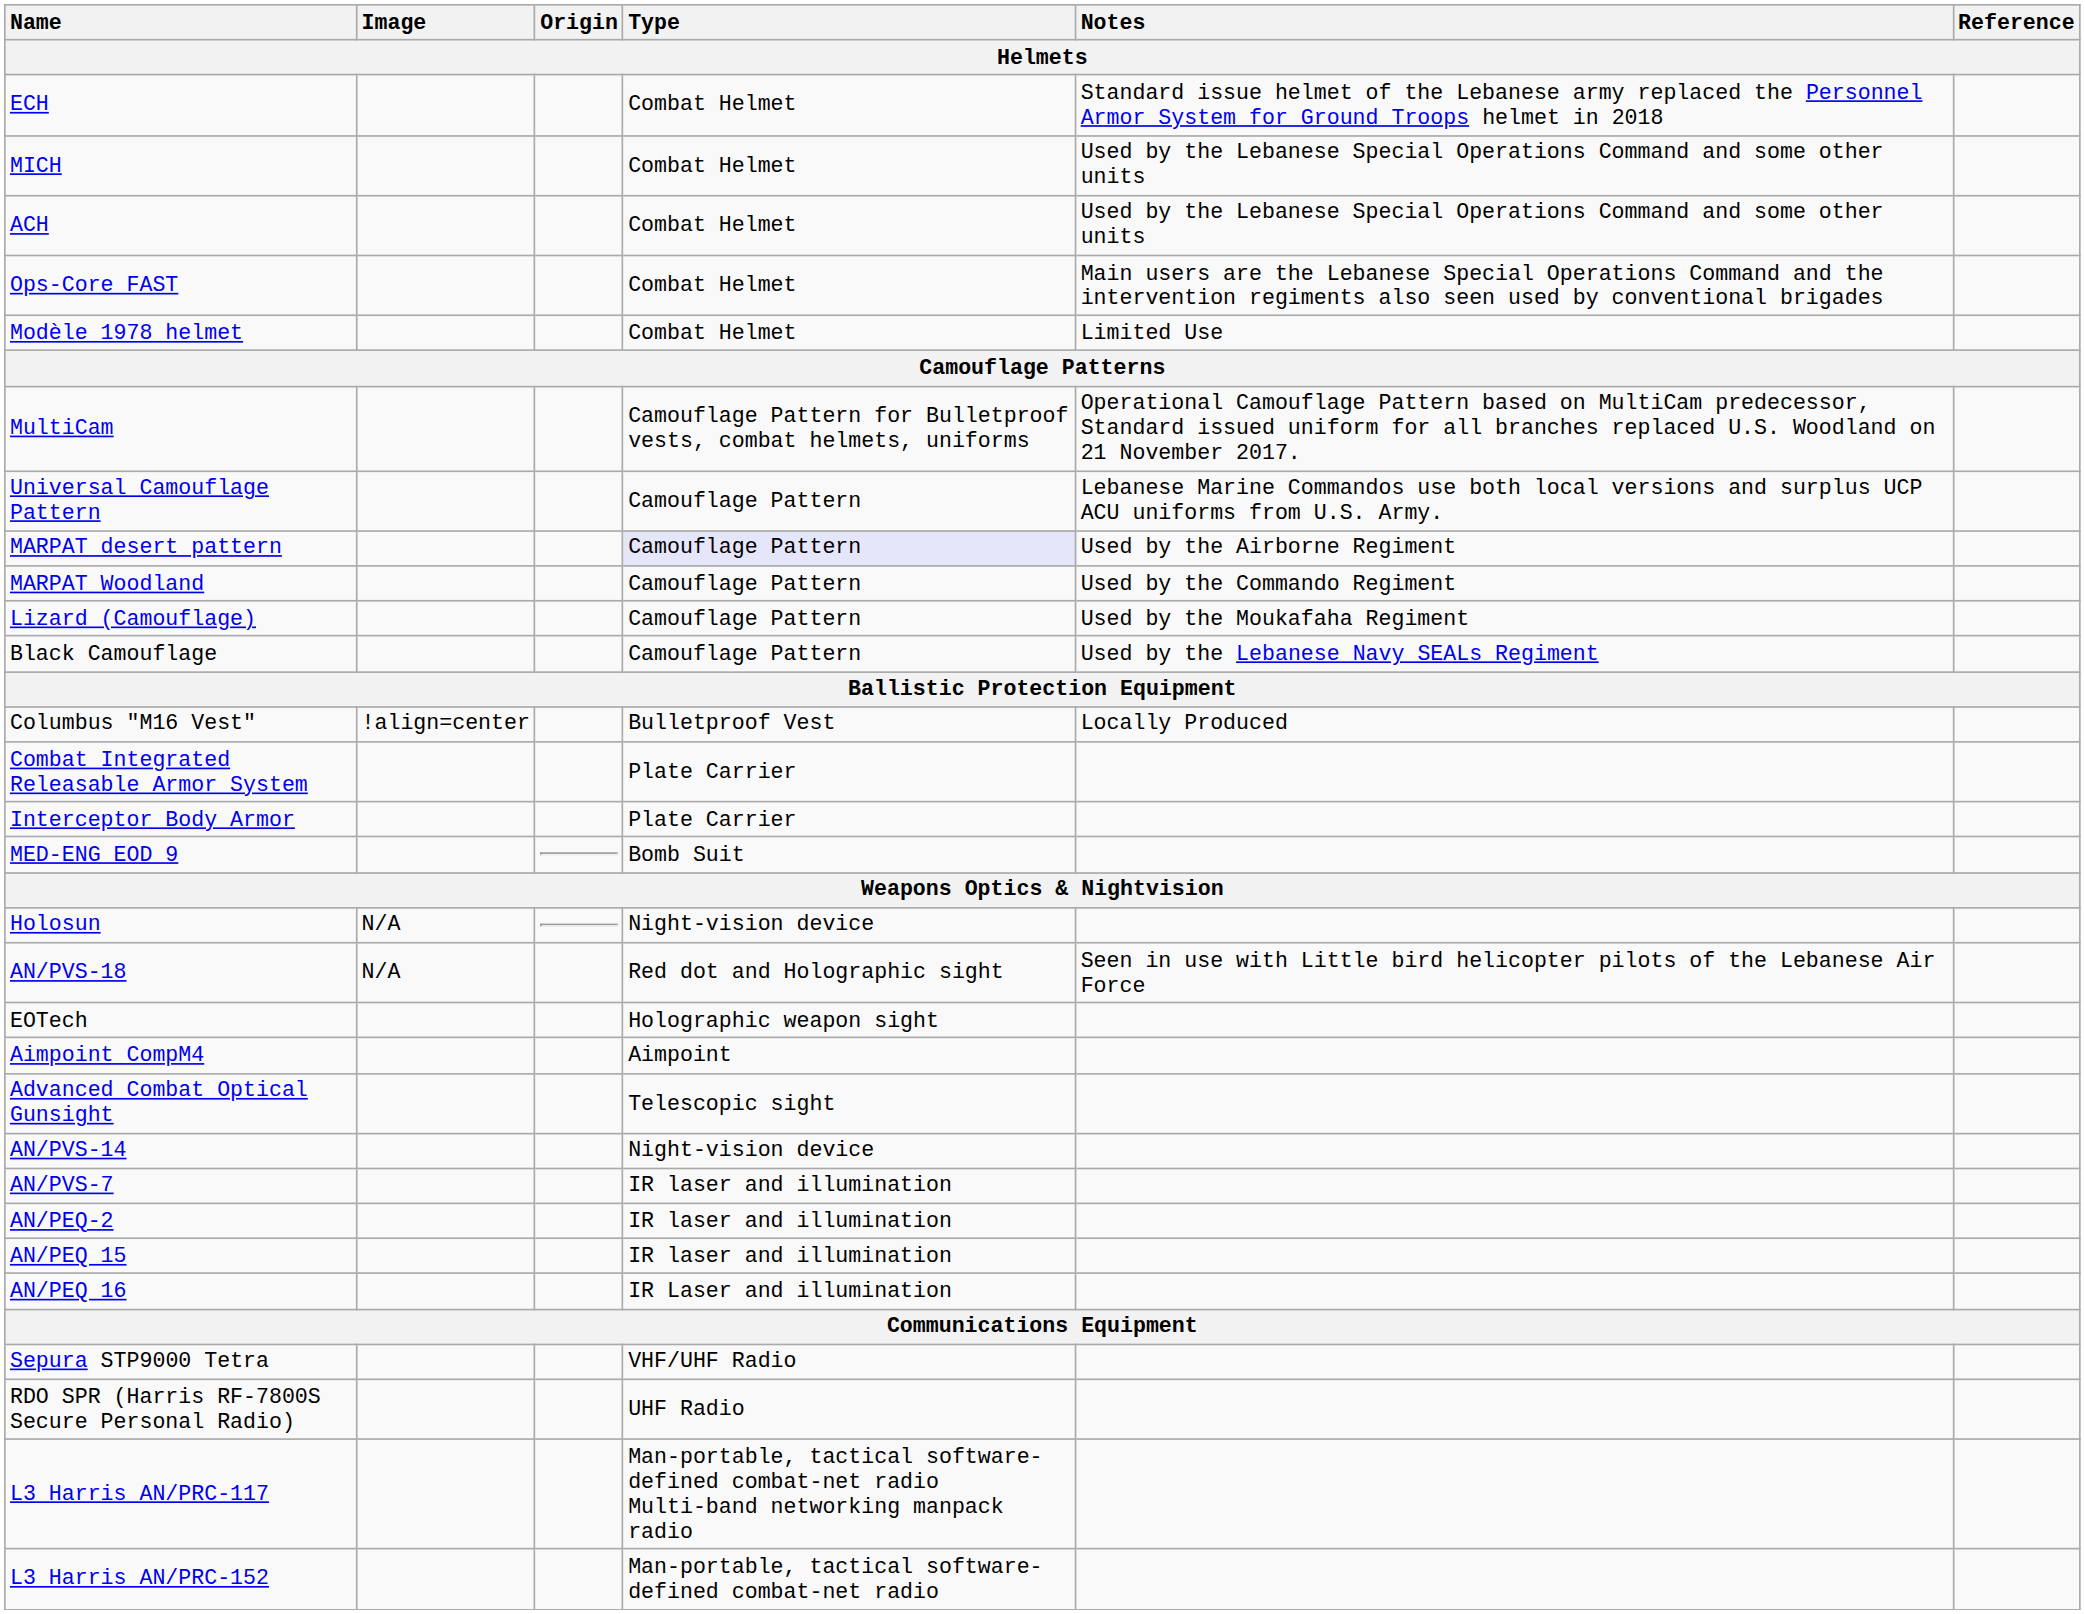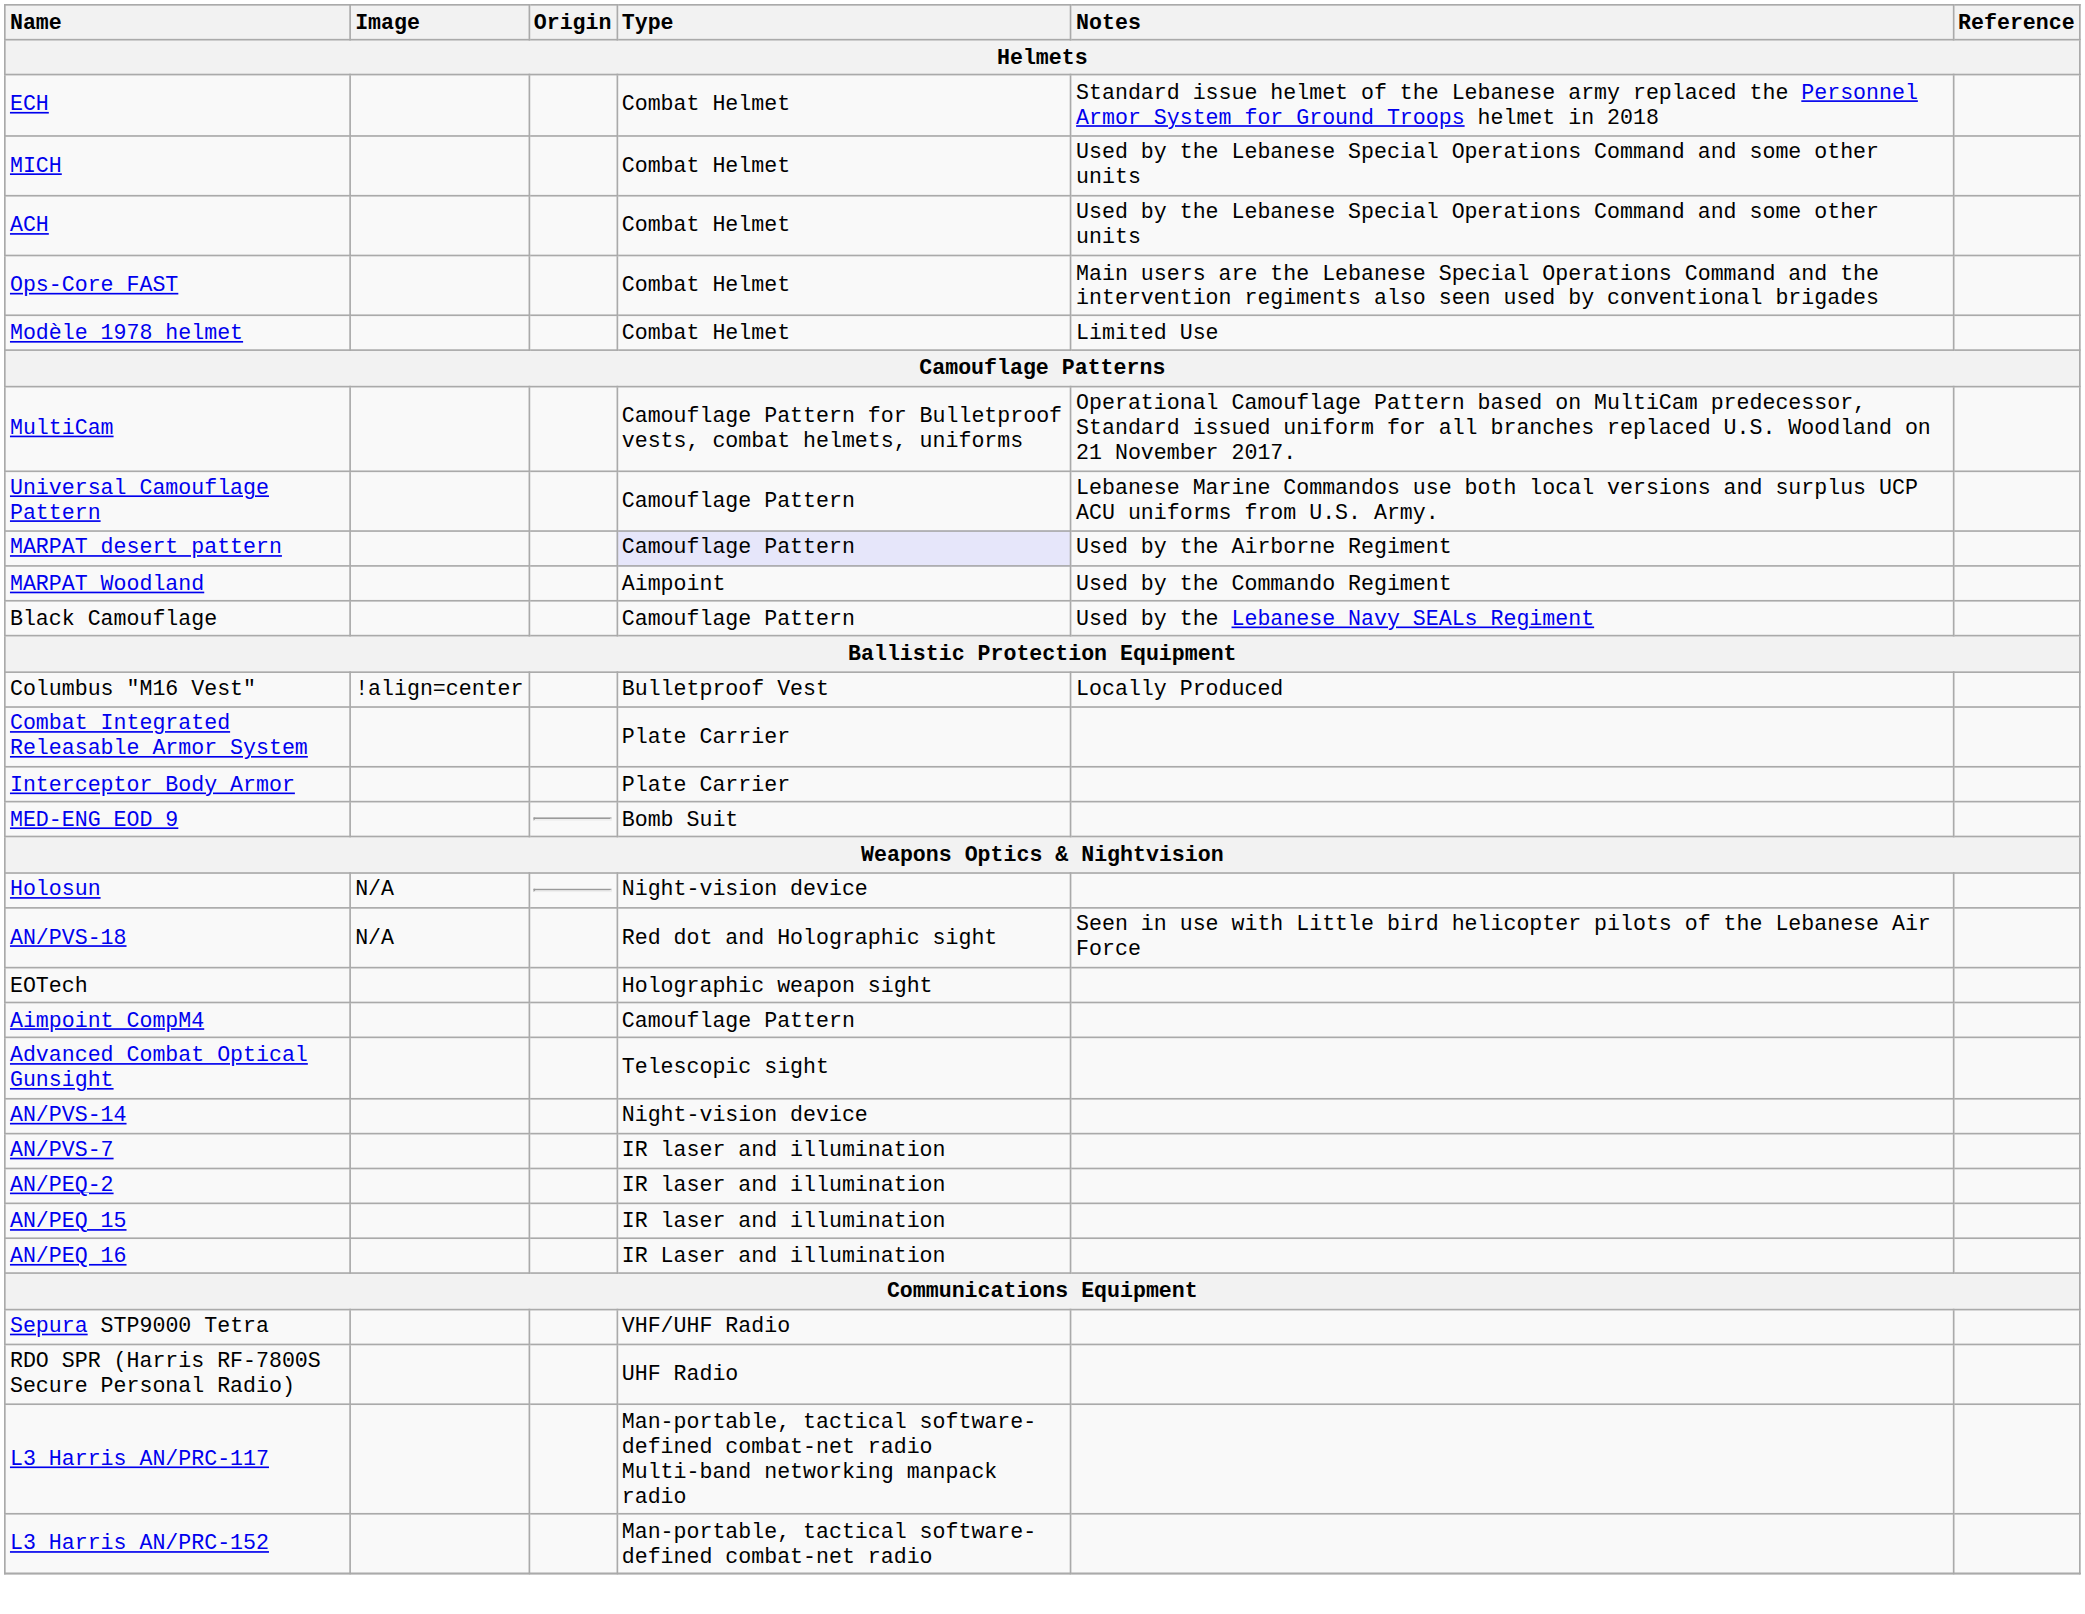MARPAT Woodland | Type: Camouflage Pattern -> Aimpoint
- row: Lizard (Camouflage) | Camouflage Pattern | Used by the Moukafaha Regiment
Aimpoint CompM4 | Type: Aimpoint -> Camouflage Pattern
